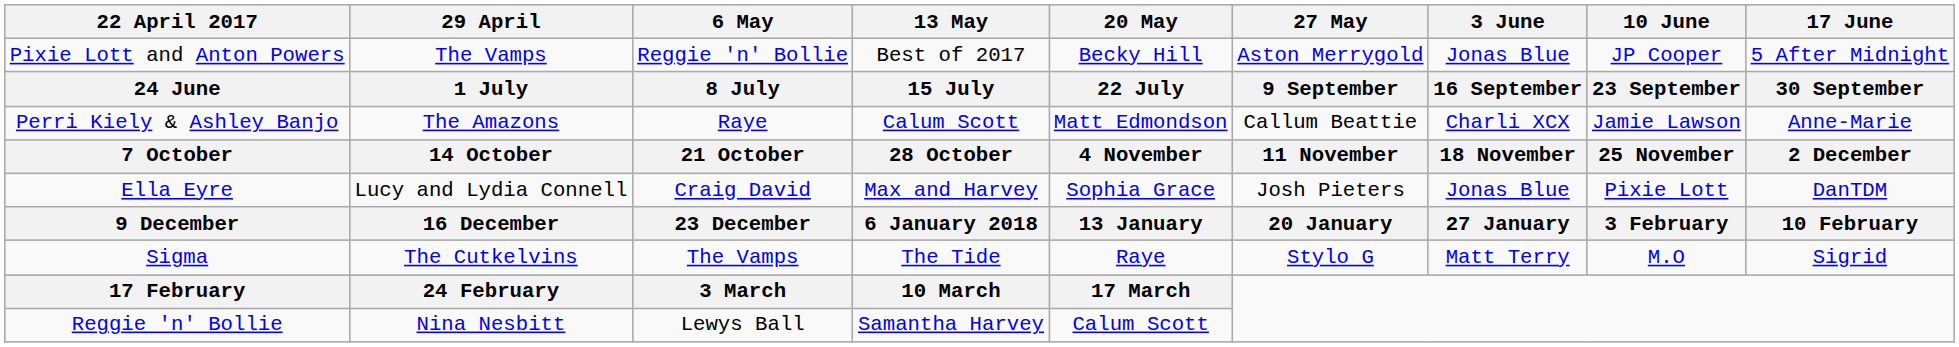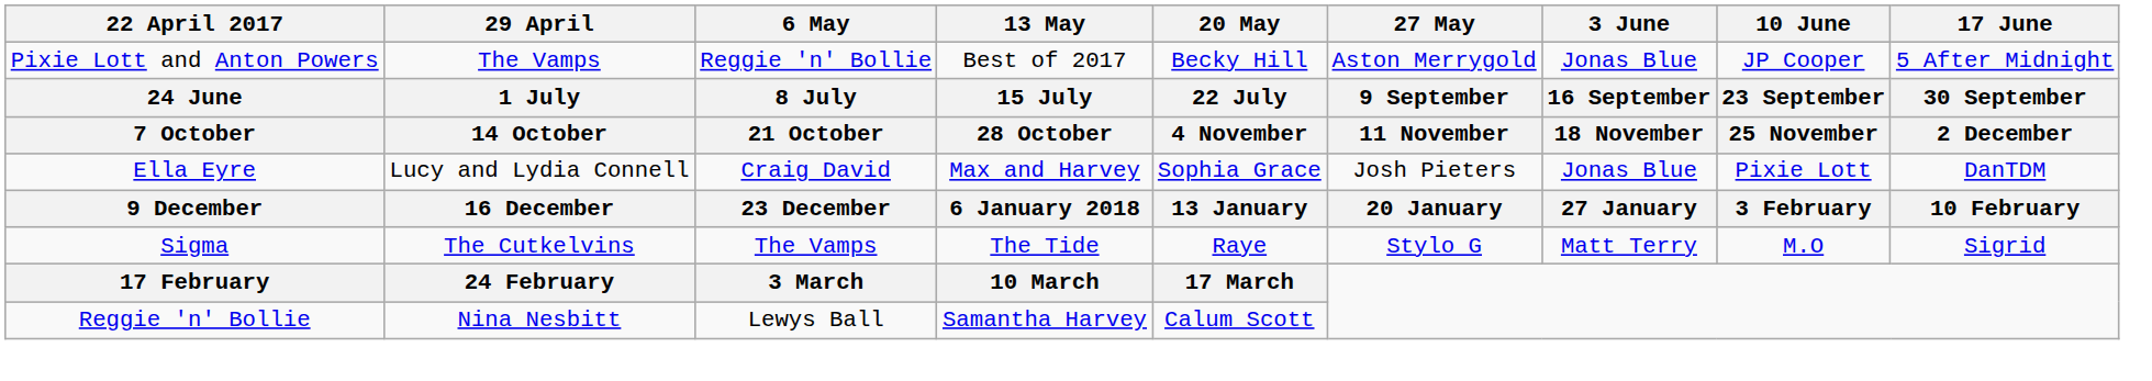- row: Perri Kiely & Ashley Banjo | The Amazons | Raye | Calum Scott | Matt Edmondson | Callum Beattie | Charli XCX | Jamie Lawson | Anne-Marie
